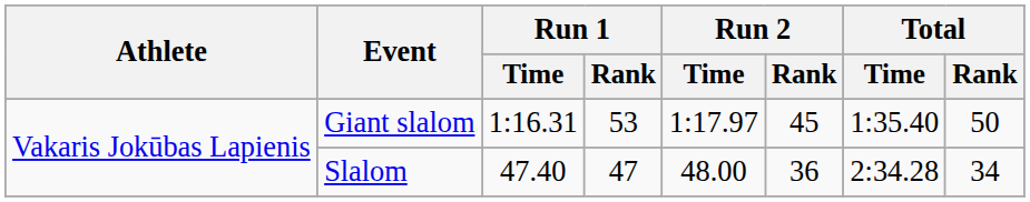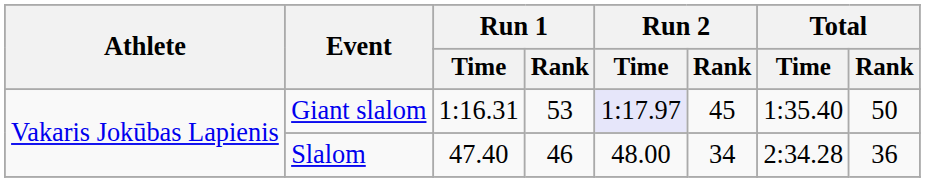Giant slalom | Run 2 / Time: no background -> lavender background
Slalom | Run 1 / Rank: 47 -> 46
Slalom | Run 2 / Rank: 36 -> 34
Slalom | Total / Rank: 34 -> 36
